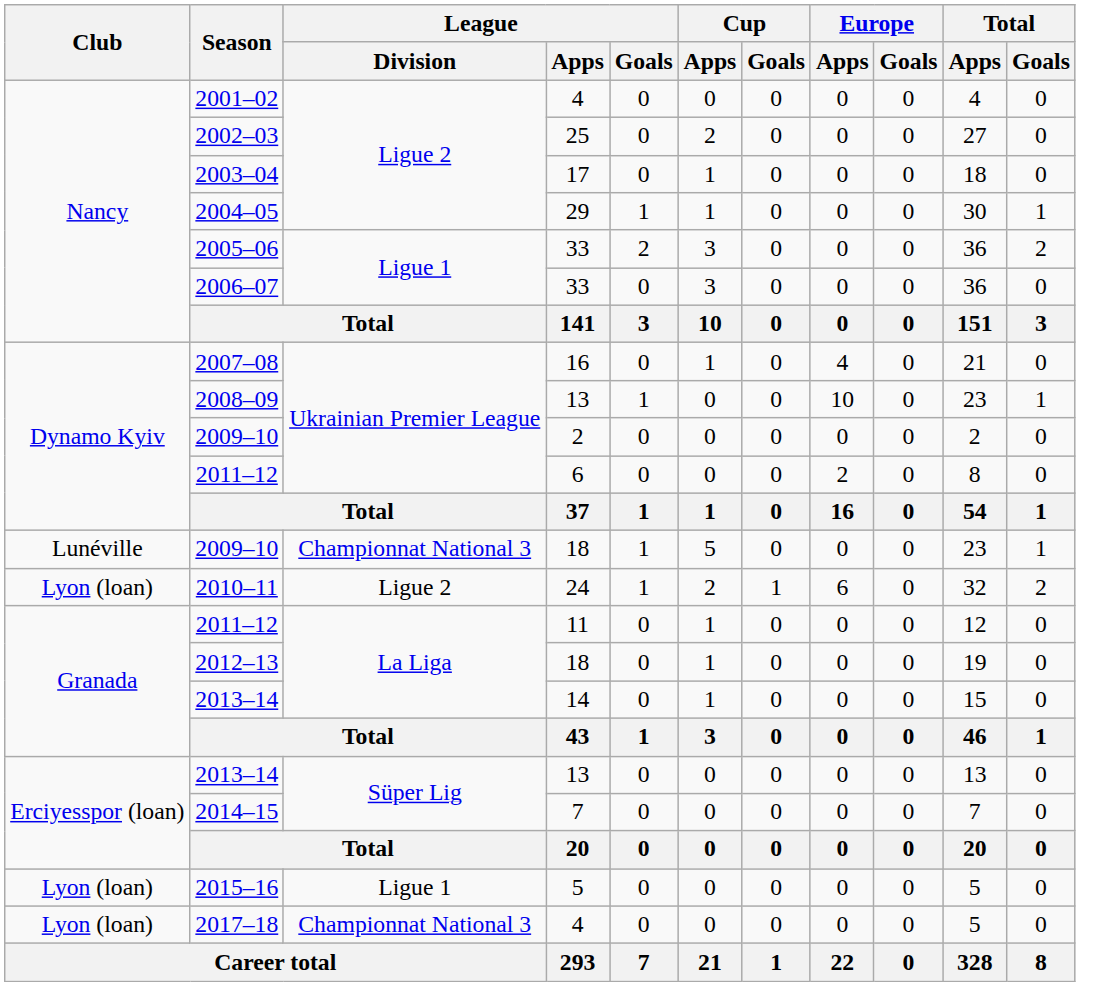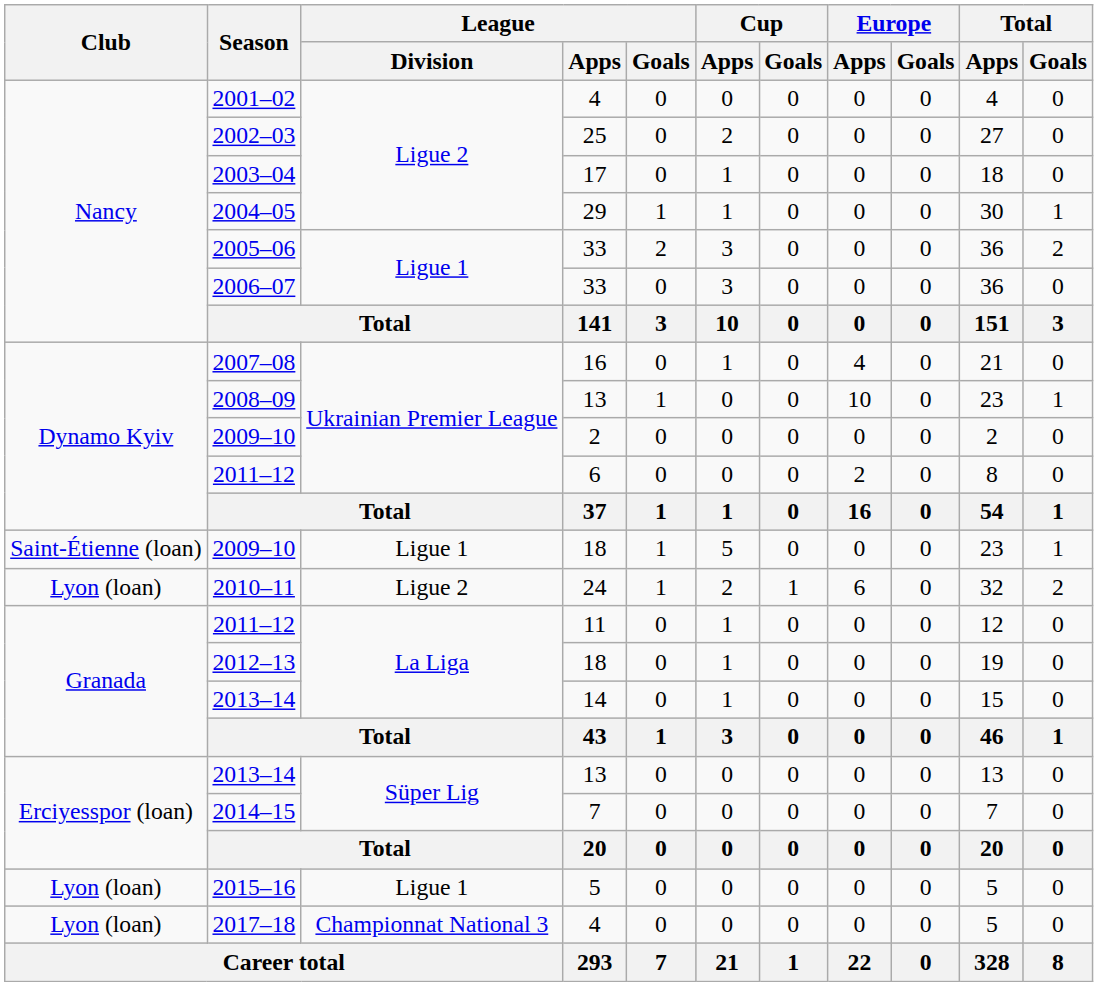2009–10 / 18 | Club: Lunéville -> Saint-Étienne (loan)
2009–10 / 18 | League / Division: Championnat National 3 -> Ligue 1
